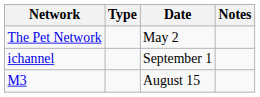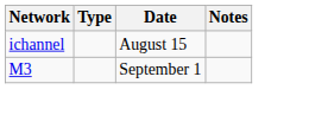- row: The Pet Network | May 2
ichannel | Date: September 1 -> August 15
M3 | Date: August 15 -> September 1
